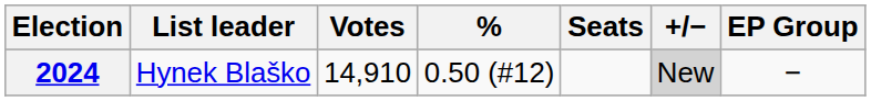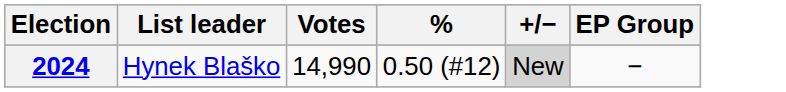- column: Seats
2024 | Votes: 14,910 -> 14,990
